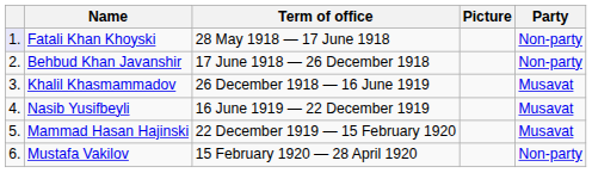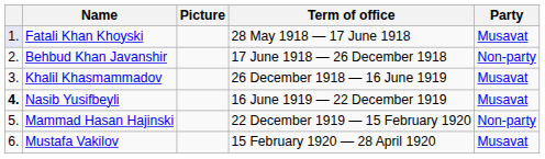columns swapped: Term of office <-> Picture
Fatali Khan Khoyski | Party: Non-party -> Musavat
Nasib Yusifbeyli | column 1: normal -> bold
Mammad Hasan Hajinski | Party: Musavat -> Non-party
Mustafa Vakilov | Party: Non-party -> Musavat
